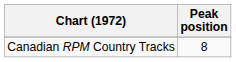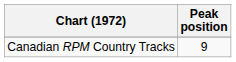Canadian RPM Country Tracks | Peak position: 8 -> 9
